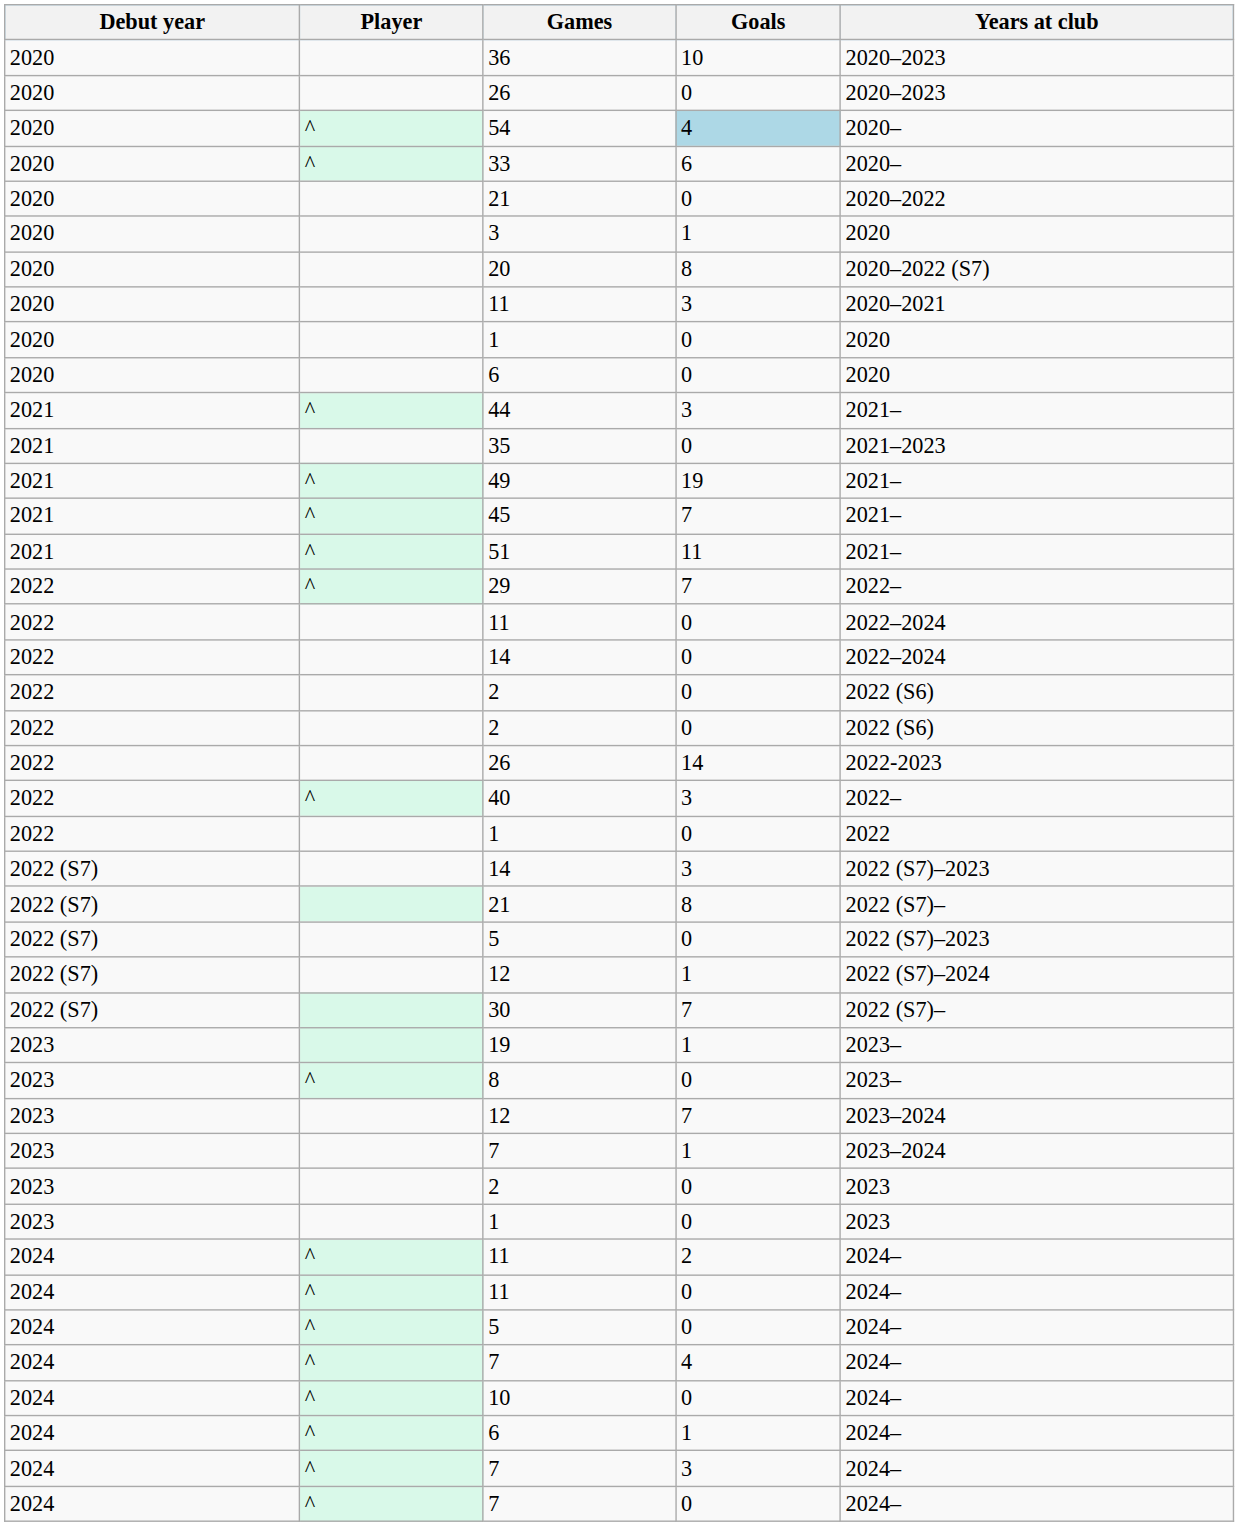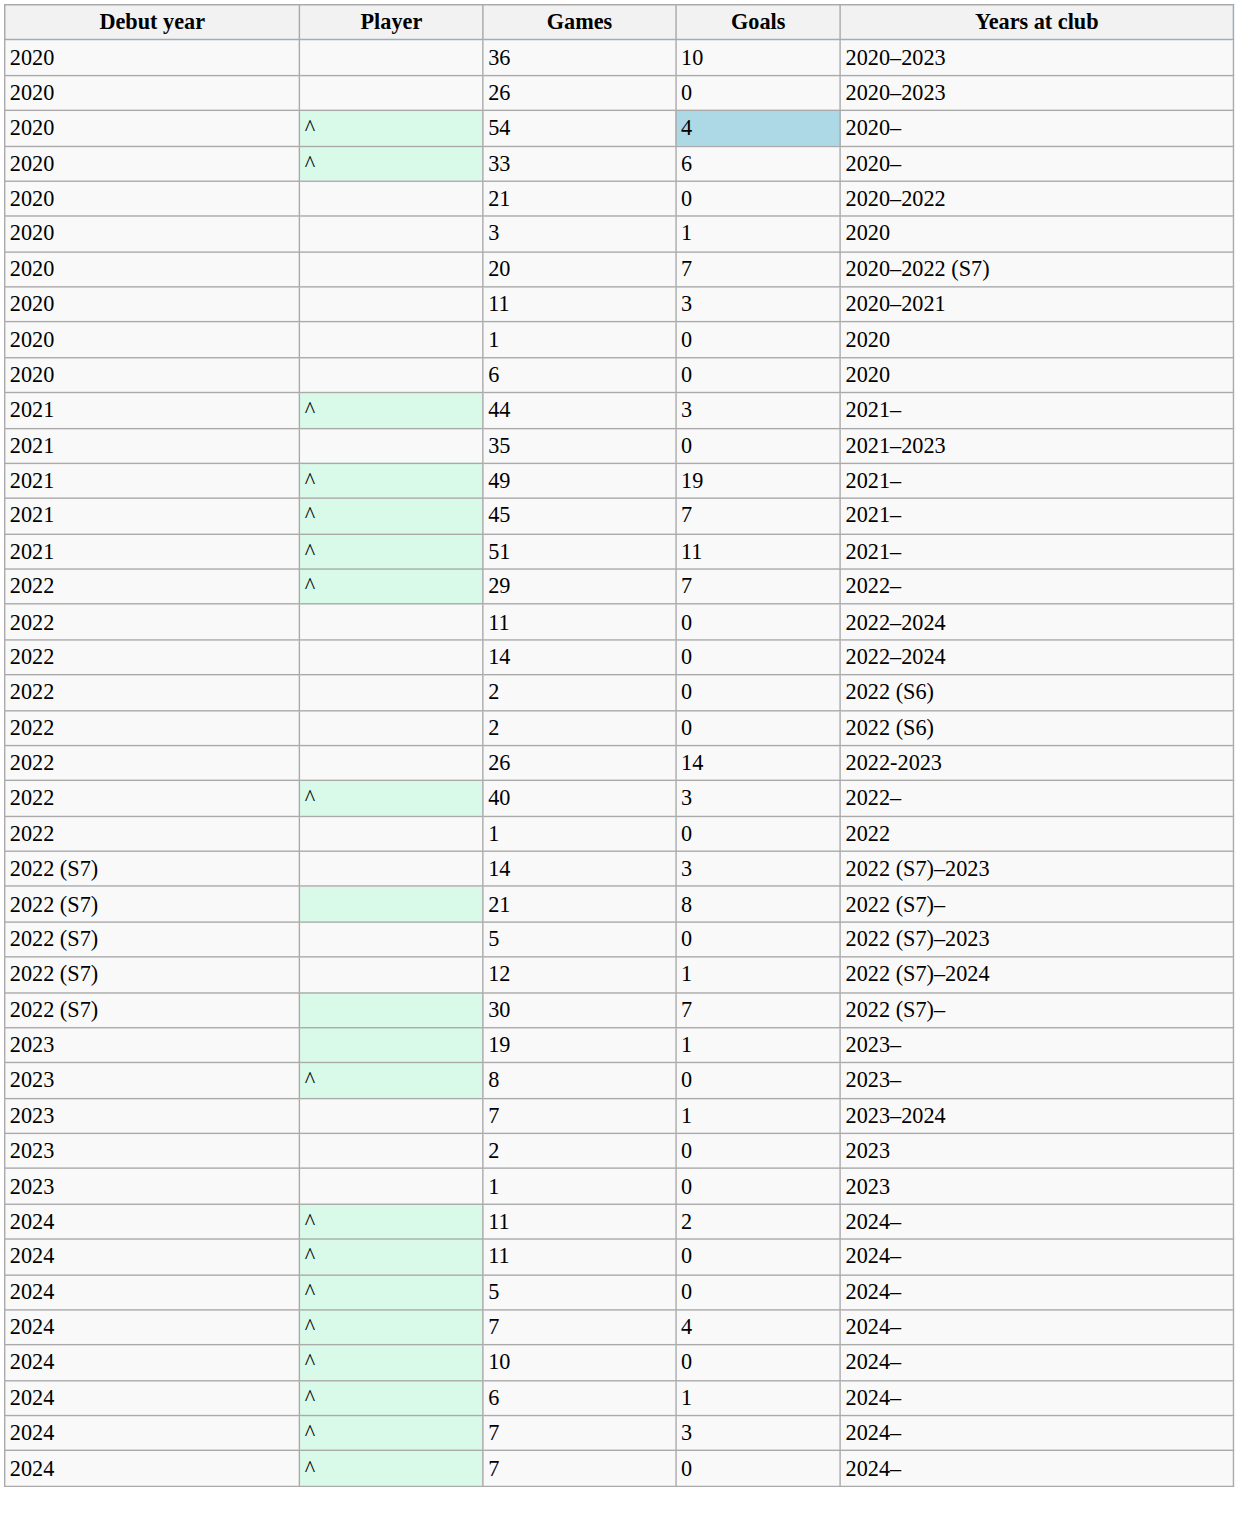20 | Goals: 8 -> 7
- row: 2023 | 12 | 7 | 2023–2024
